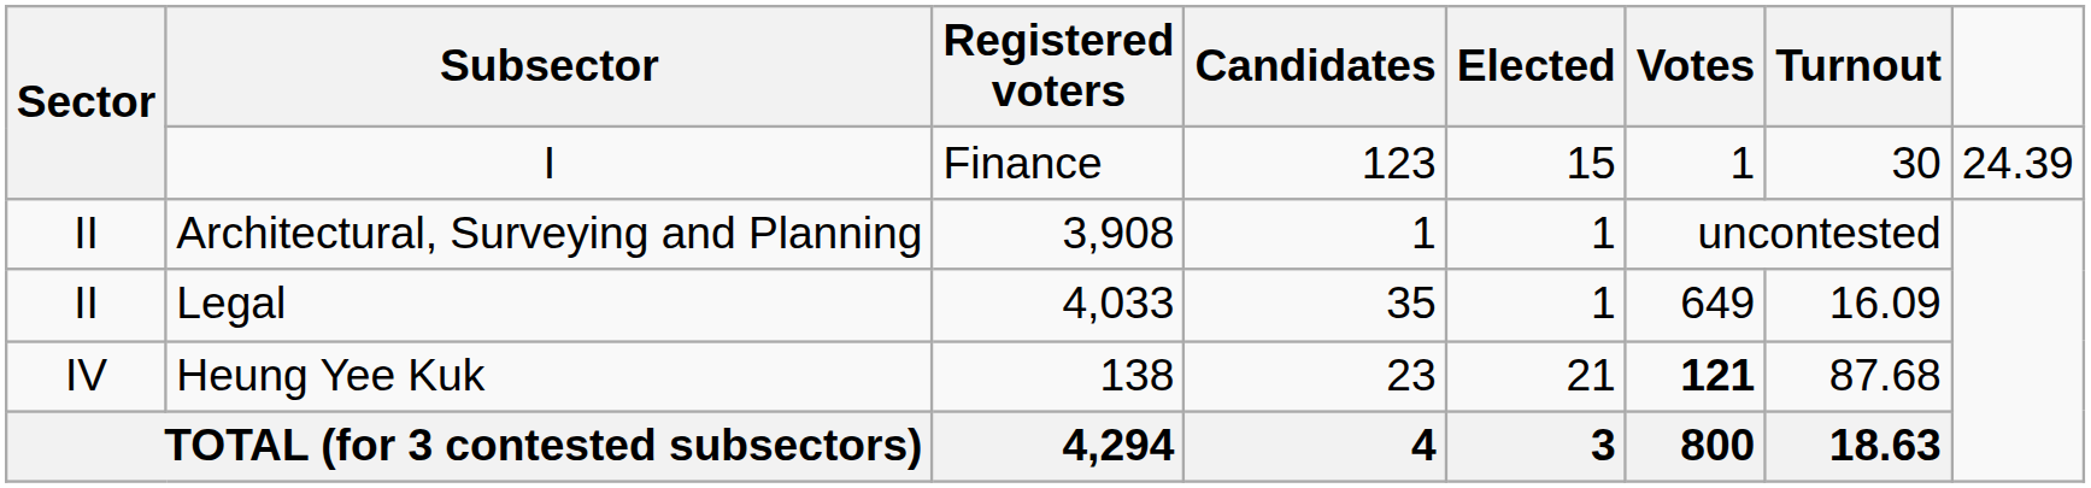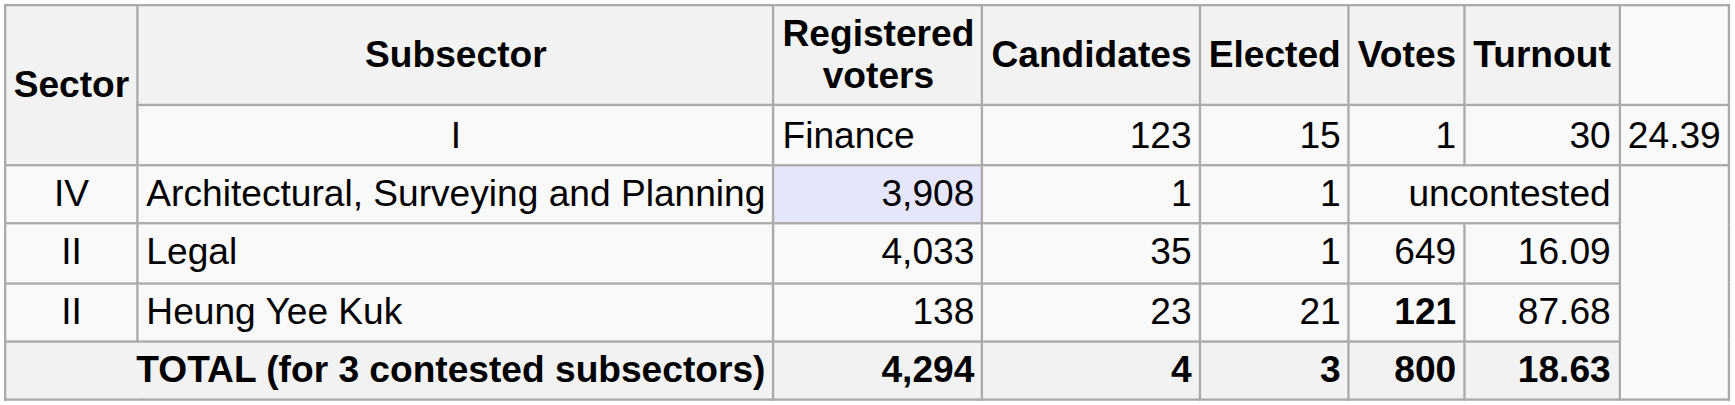Architectural, Surveying and Planning | Sector: II -> IV
Architectural, Surveying and Planning | Registered voters: no background -> lavender background
Heung Yee Kuk | Sector: IV -> II
